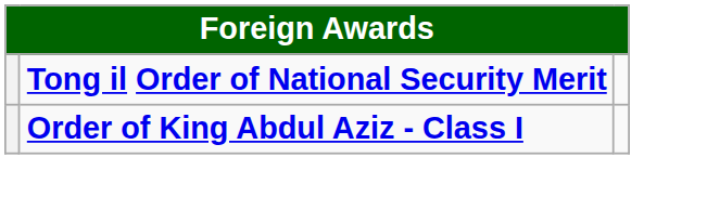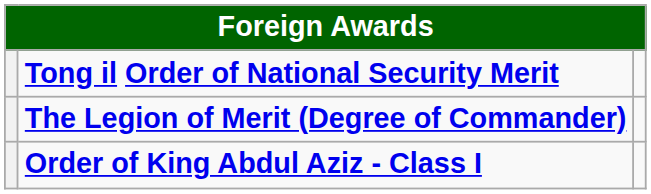+ row: The Legion of Merit (Degree of Commander)
